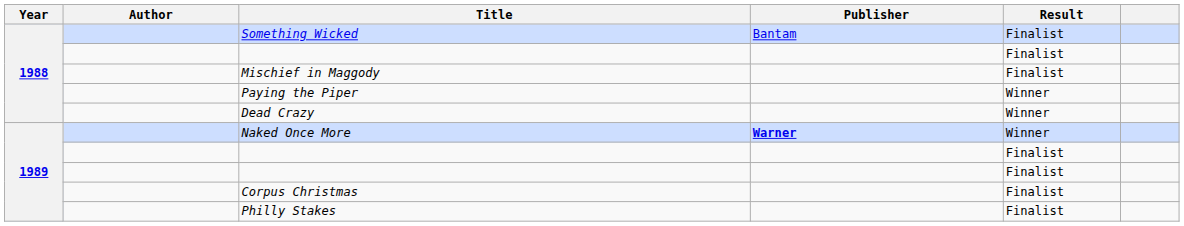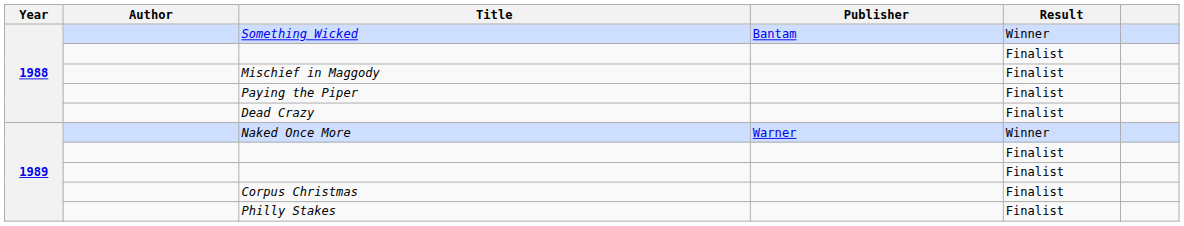Something Wicked | Result: Finalist -> Winner
Paying the Piper | Result: Winner -> Finalist
Dead Crazy | Result: Winner -> Finalist
Naked Once More | Publisher: bold -> normal
